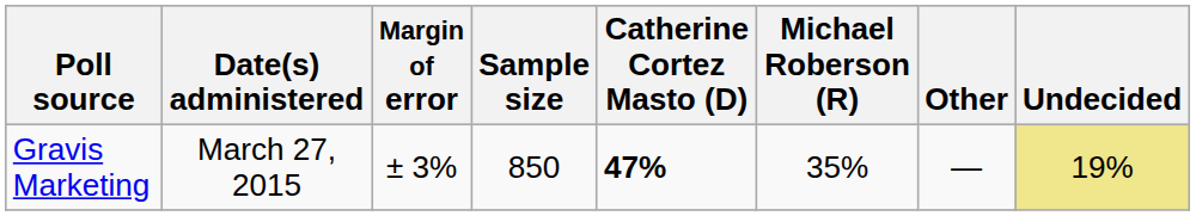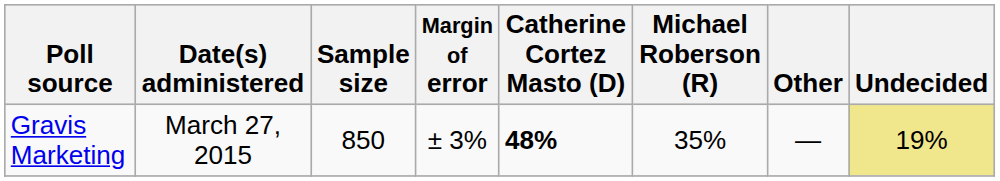columns swapped: Sample size <-> Margin of error
Gravis Marketing | Catherine Cortez Masto (D): 47% -> 48%
